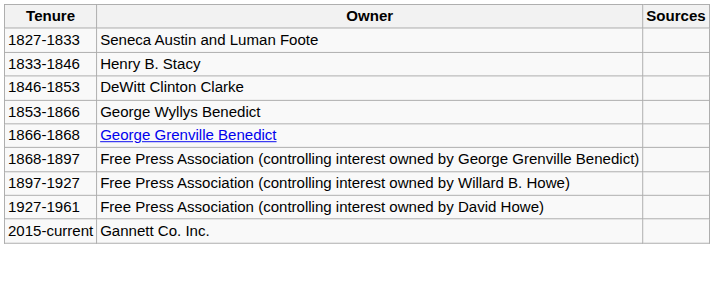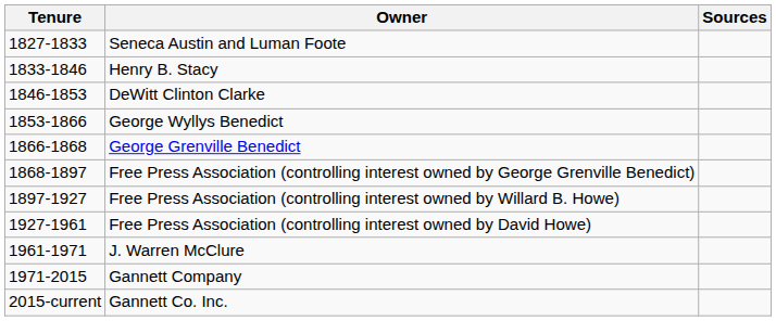+ row: 1961-1971 | J. Warren McClure
+ row: 1971-2015 | Gannett Company
